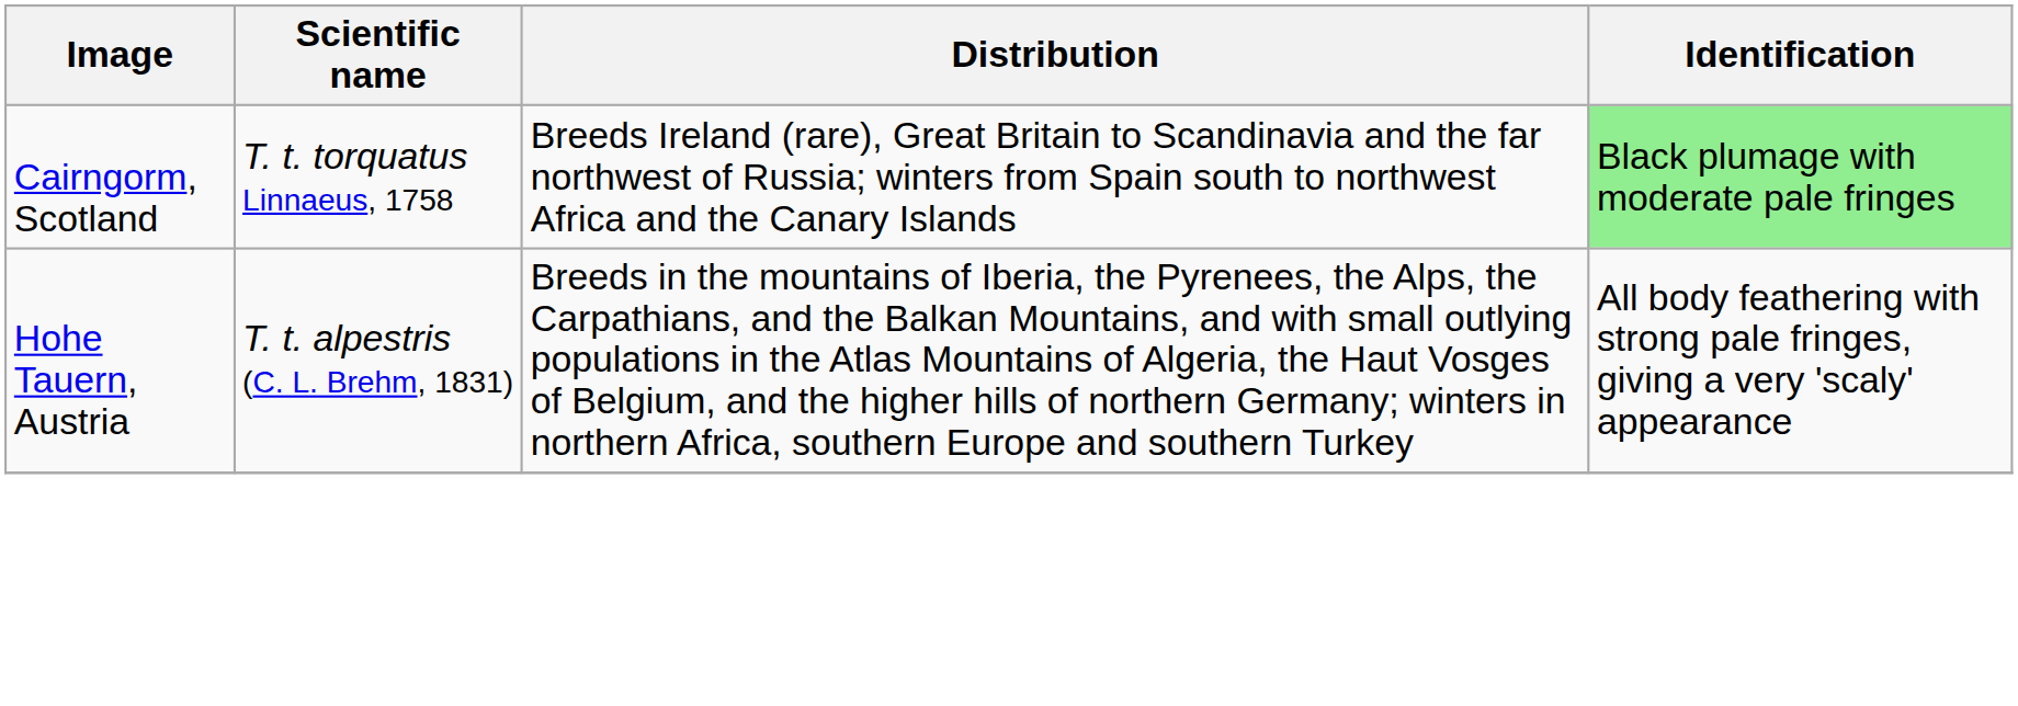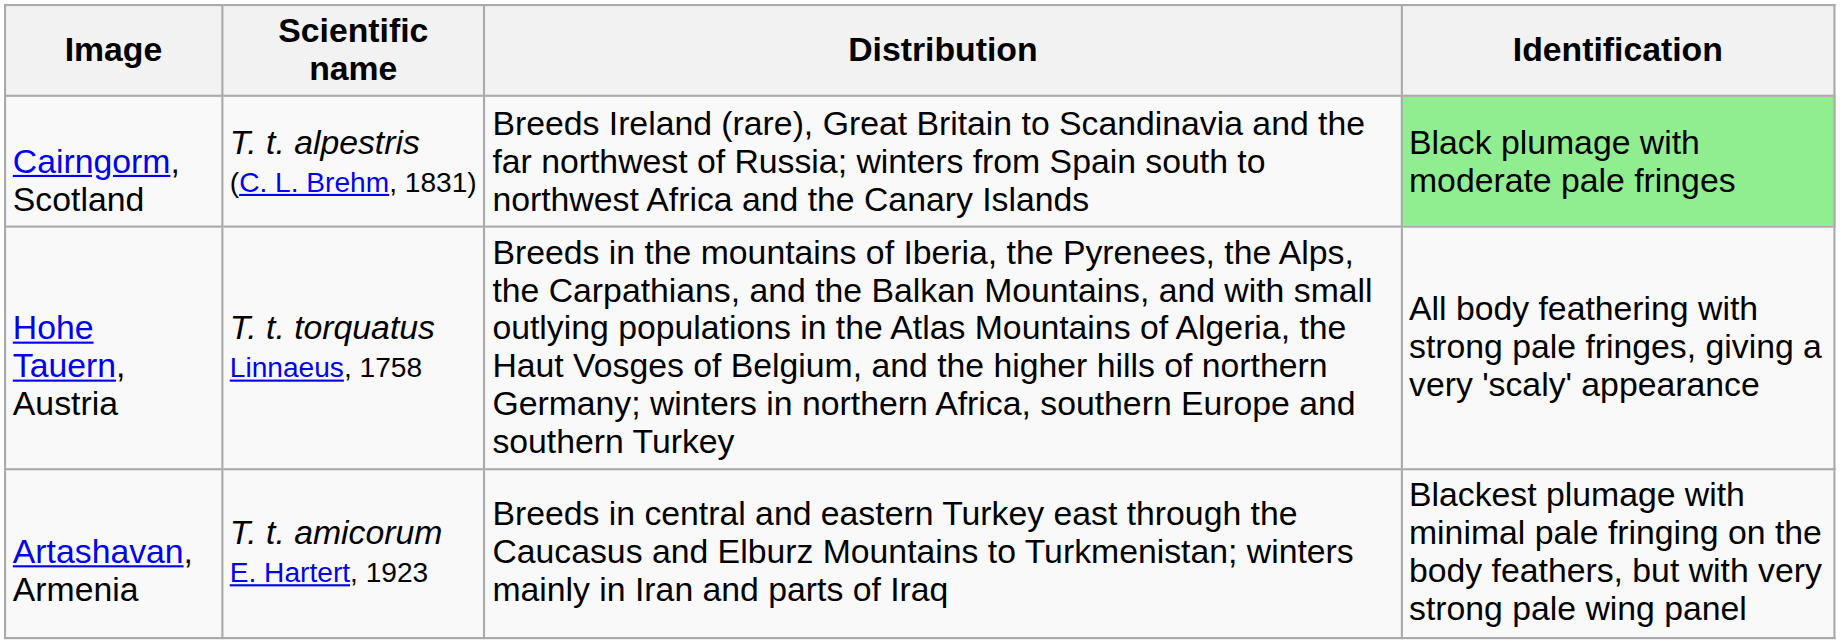Cairngorm, Scotland | Scientific name: T. t. torquatus Linnaeus, 1758 -> T. t. alpestris (C. L. Brehm, 1831)
Hohe Tauern, Austria | Scientific name: T. t. alpestris (C. L. Brehm, 1831) -> T. t. torquatus Linnaeus, 1758
+ row: Artashavan, Armenia | T. t. amicorum E. Hartert, 1923 | Breeds in central and eastern Turkey east through the Caucasus and Elburz Mountains to Turkmenistan; winters mainly in Iran and parts of Iraq | Blackest plumage with minimal pale fringing on the body feathers, but with very strong pale wing panel
